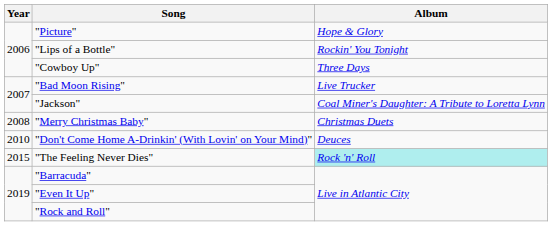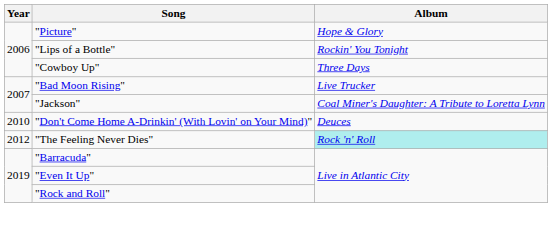- row: 2008 | "Merry Christmas Baby" | Christmas Duets
"The Feeling Never Dies" | Year: 2015 -> 2012
